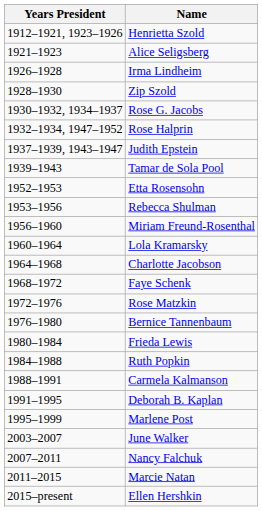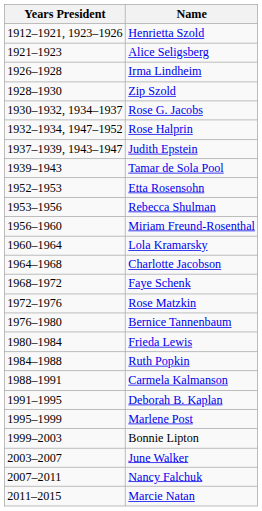+ row: 1999–2003 | Bonnie Lipton
- row: 2015–present | Ellen Hershkin
